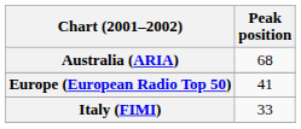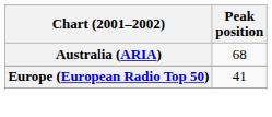- row: Italy (FIMI) | 33
